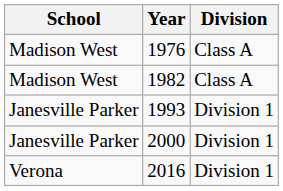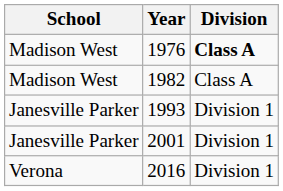1976 | Division: normal -> bold
- row: Janesville Parker | 2000 | Division 1
+ row: Janesville Parker | 2001 | Division 1
